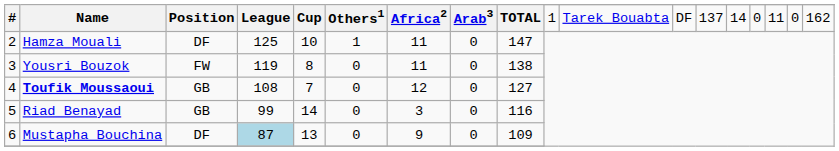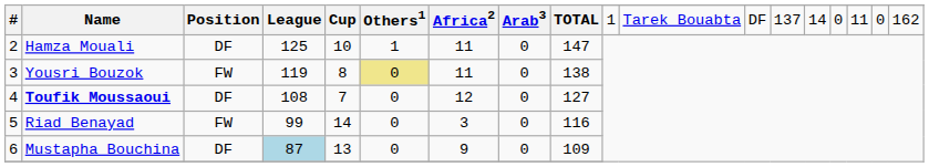Yousri Bouzok | Others1: no background -> khaki background
Toufik Moussaoui | Position: GB -> DF
Riad Benayad | Position: GB -> FW
